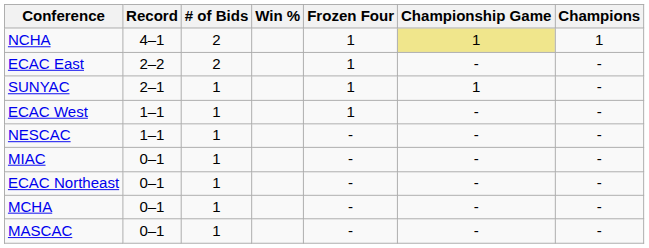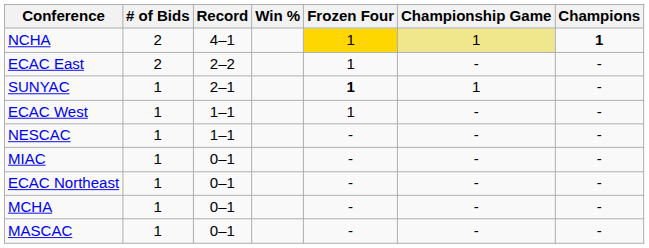columns swapped: # of Bids <-> Record
NCHA | Frozen Four: no background -> gold background
NCHA | Champions: normal -> bold
SUNYAC | Frozen Four: normal -> bold
